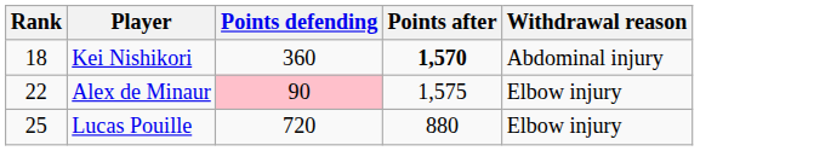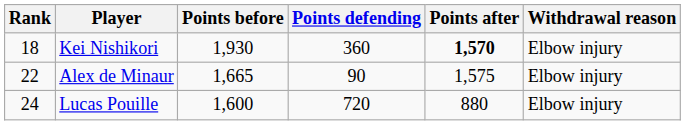+ column: Points before | 1,930 | 1,665 | 1,600
Kei Nishikori | Withdrawal reason: Abdominal injury -> Elbow injury
Alex de Minaur | Points defending: pink background -> no background
Lucas Pouille | Rank: 25 -> 24
